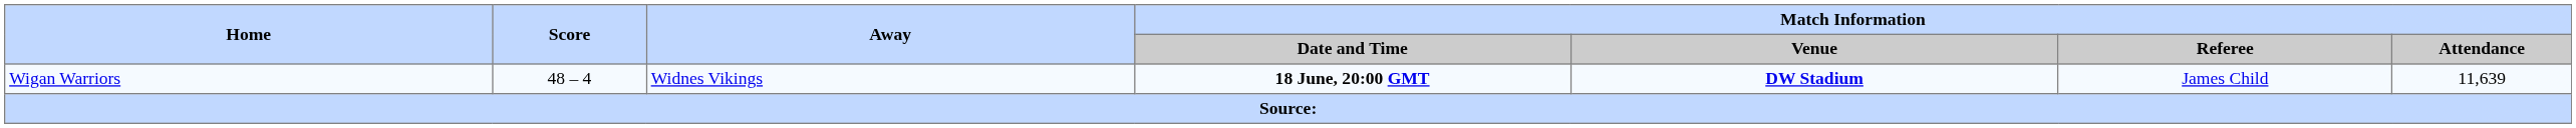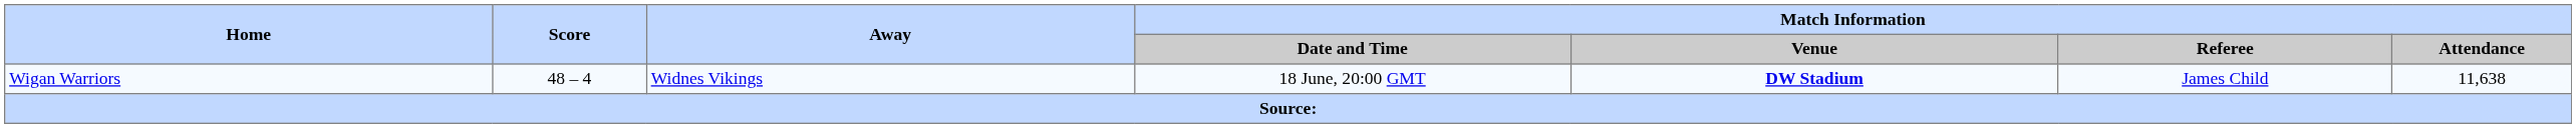Wigan Warriors | Match Information / Date and Time: bold -> normal
Wigan Warriors | Match Information / Attendance: 11,639 -> 11,638
